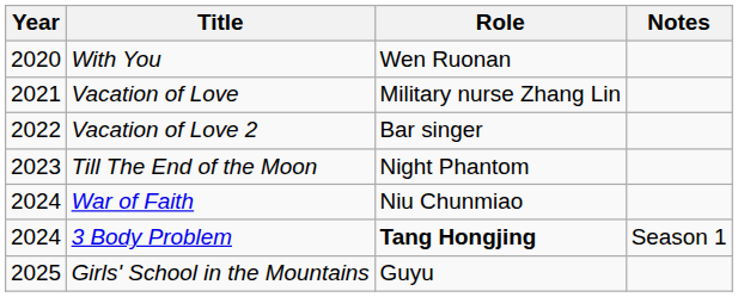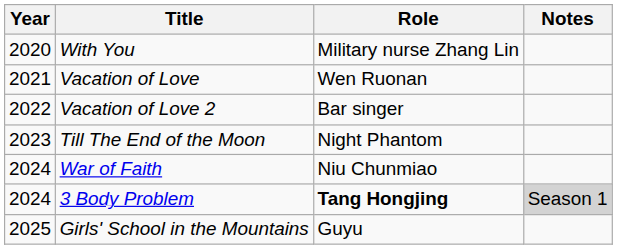With You | Role: Wen Ruonan -> Military nurse Zhang Lin
Vacation of Love | Role: Military nurse Zhang Lin -> Wen Ruonan
3 Body Problem | Notes: no background -> lightgrey background
